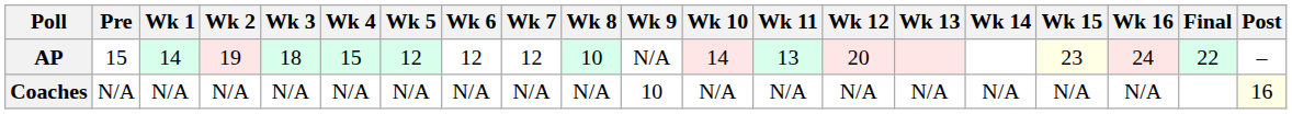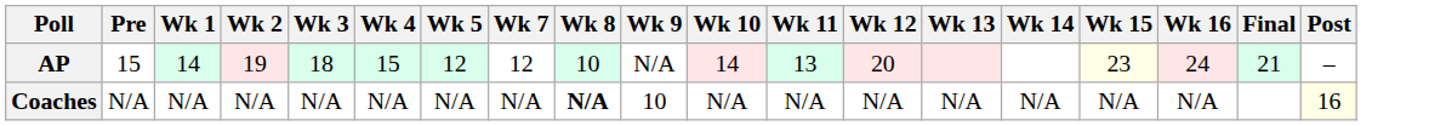- column: Wk 6 | 12 | N/A
AP | Final: 22 -> 21
Coaches | Wk 8: normal -> bold
